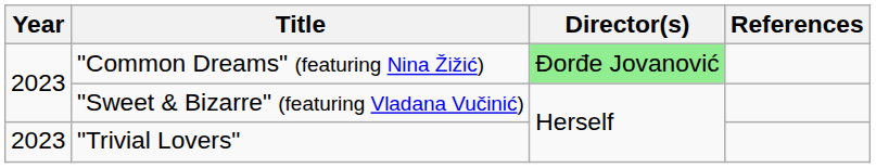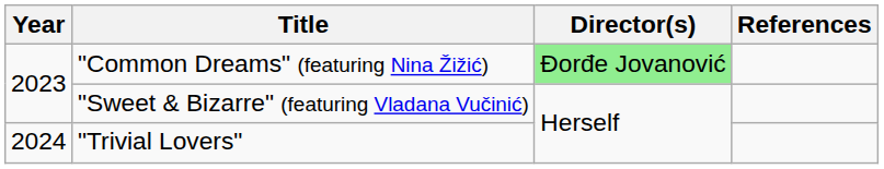"Trivial Lovers" | Year: 2023 -> 2024
